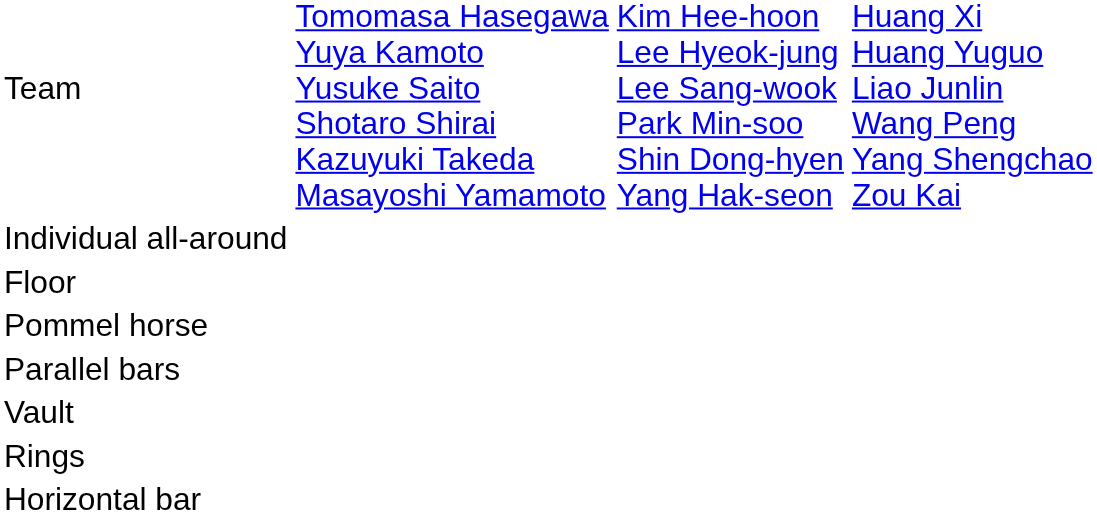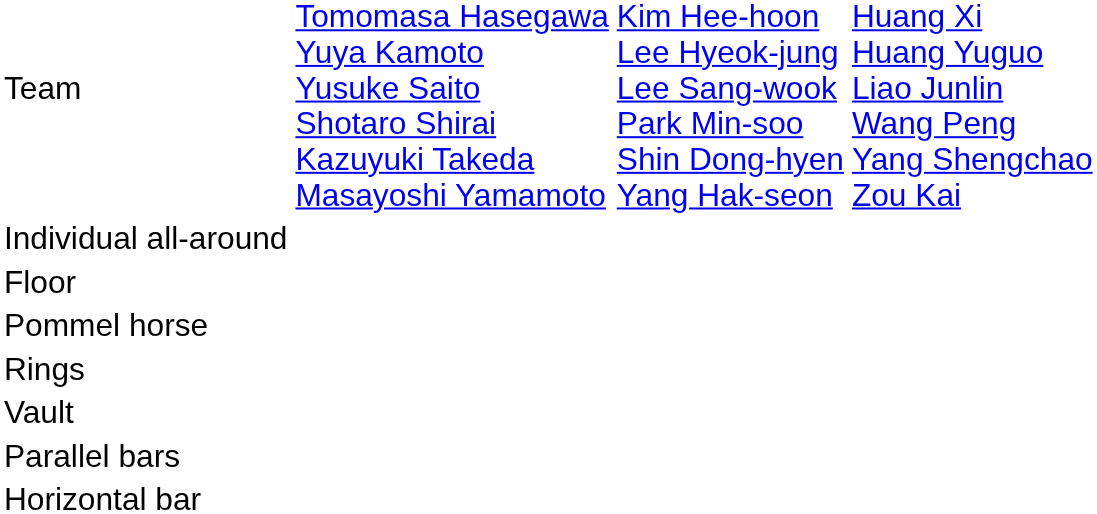rows swapped: Rings <-> Parallel bars
